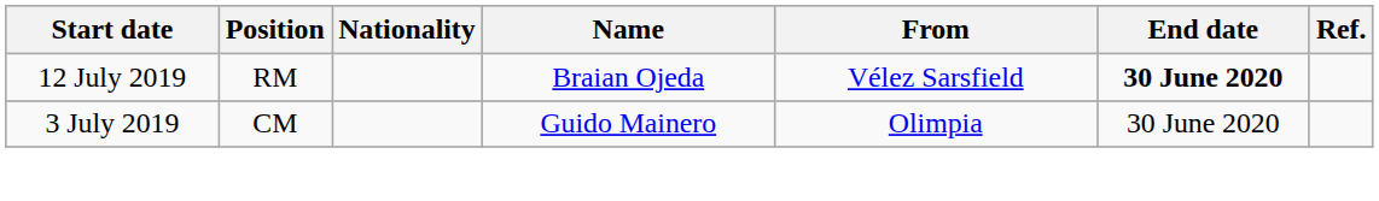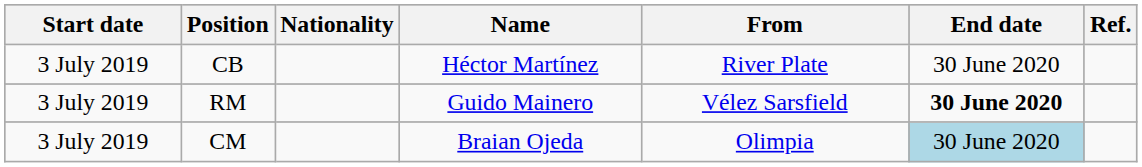+ row: 3 July 2019 | CB | Héctor Martínez | River Plate | 30 June 2020
RM | Start date: 12 July 2019 -> 3 July 2019
RM | Name: Braian Ojeda -> Guido Mainero
CM | Name: Guido Mainero -> Braian Ojeda
CM | End date: no background -> lightblue background
